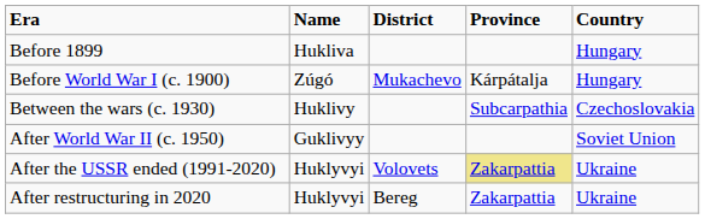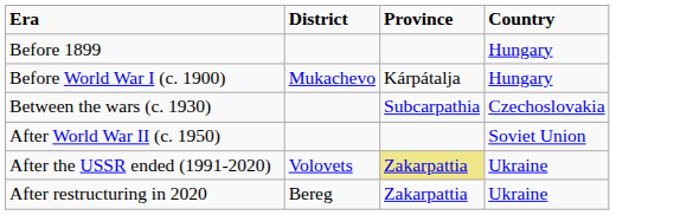- column: Name | Hukliva | Zúgó | Huklivy | Guklivyy | Huklyvyi | Huklyvyi
